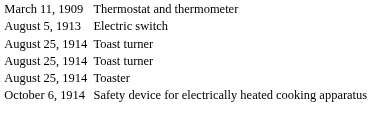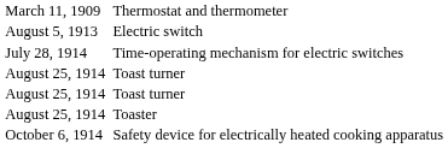+ row: July 28, 1914 | Time-operating mechanism for electric switches
